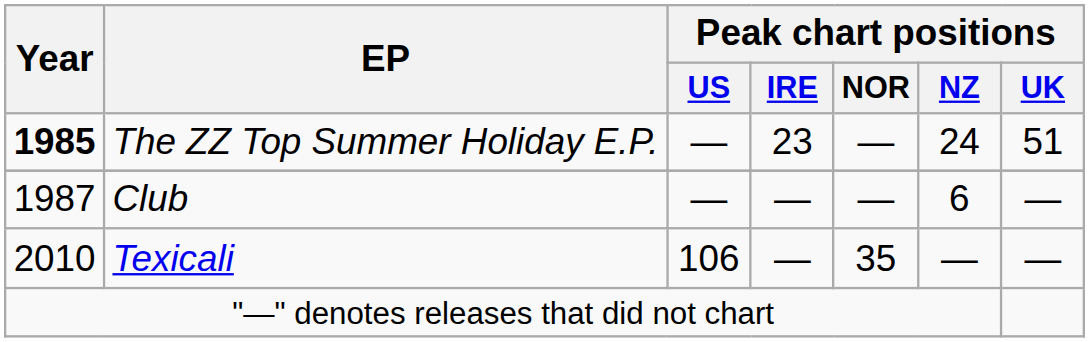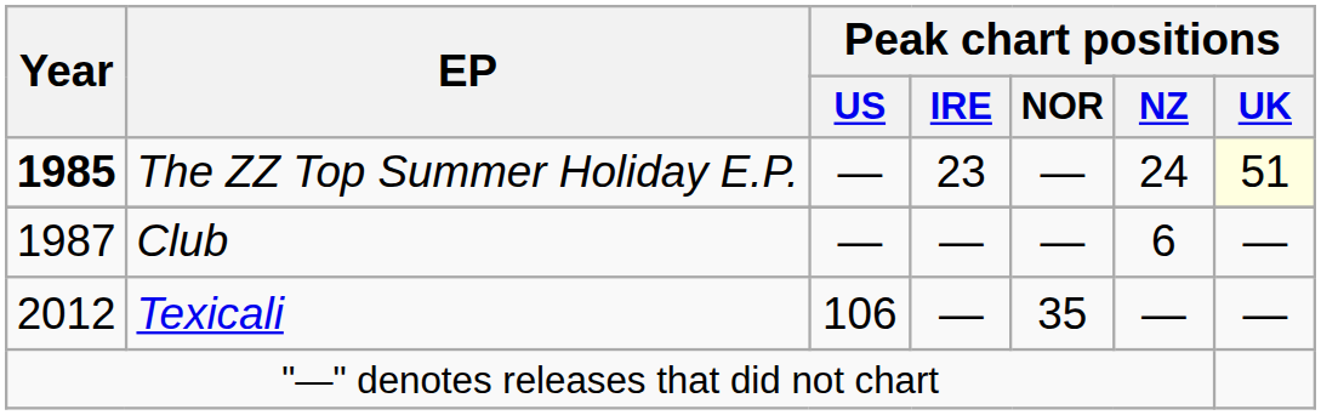The ZZ Top Summer Holiday E.P. | Peak chart positions / UK: no background -> lightyellow background
Texicali | Year: 2010 -> 2012
